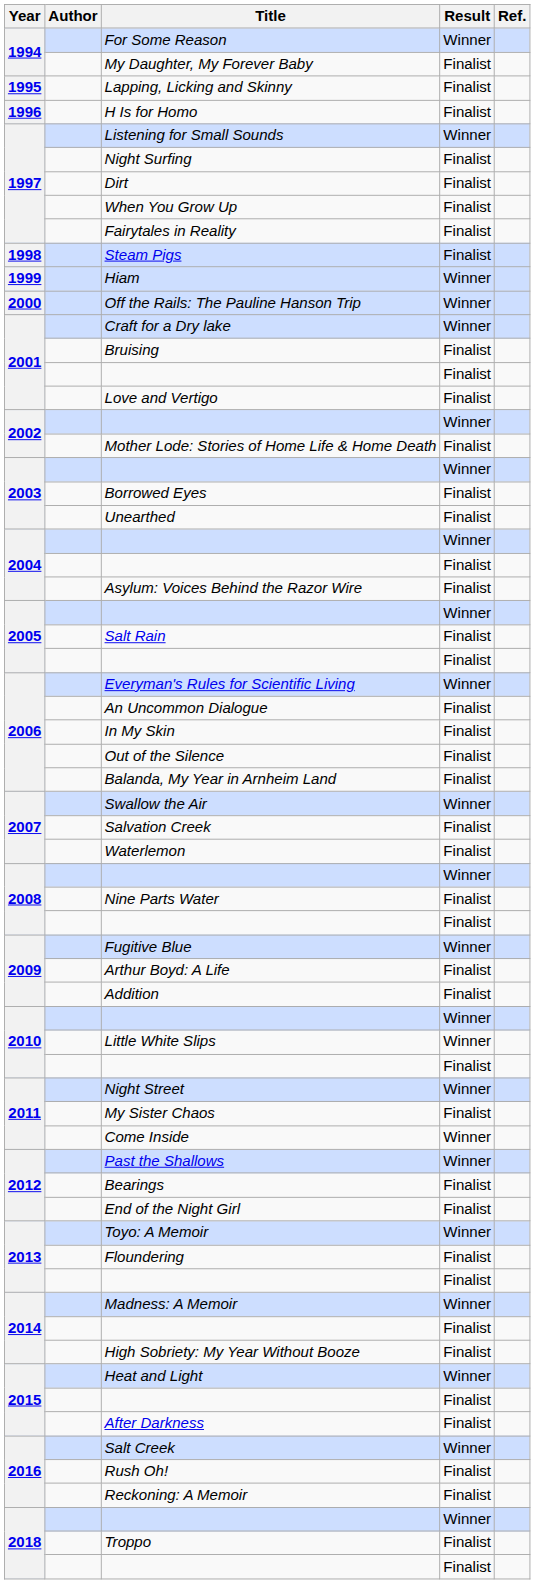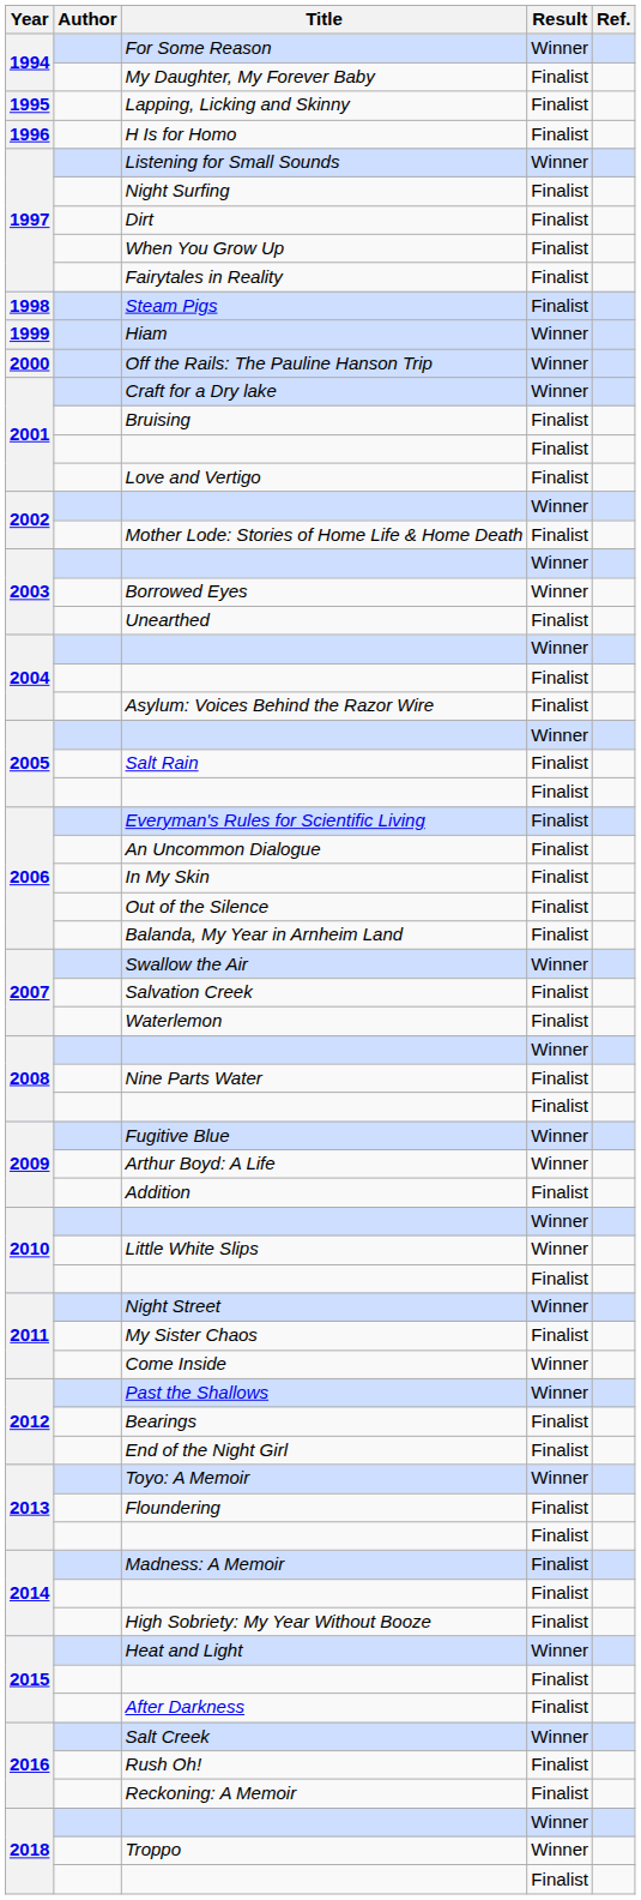Borrowed Eyes | Result: Finalist -> Winner
Everyman's Rules for Scientific Living | Result: Winner -> Finalist
Arthur Boyd: A Life | Result: Finalist -> Winner
Madness: A Memoir | Result: Winner -> Finalist
Troppo | Result: Finalist -> Winner
